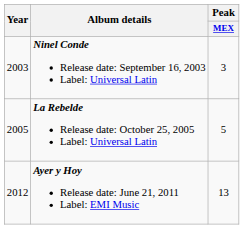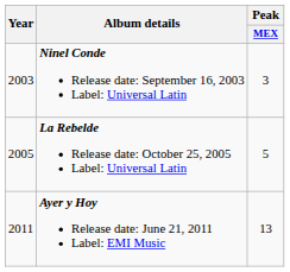Ayer y Hoy Release date: June 21, 2011 Label: EMI Music | Year: 2012 -> 2011
